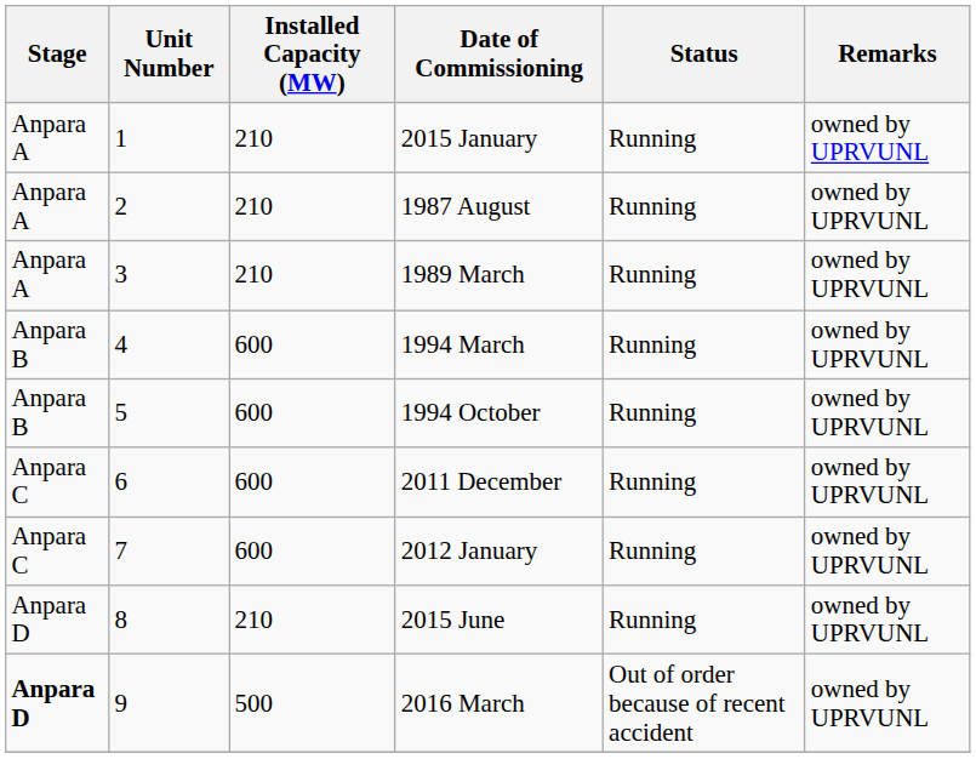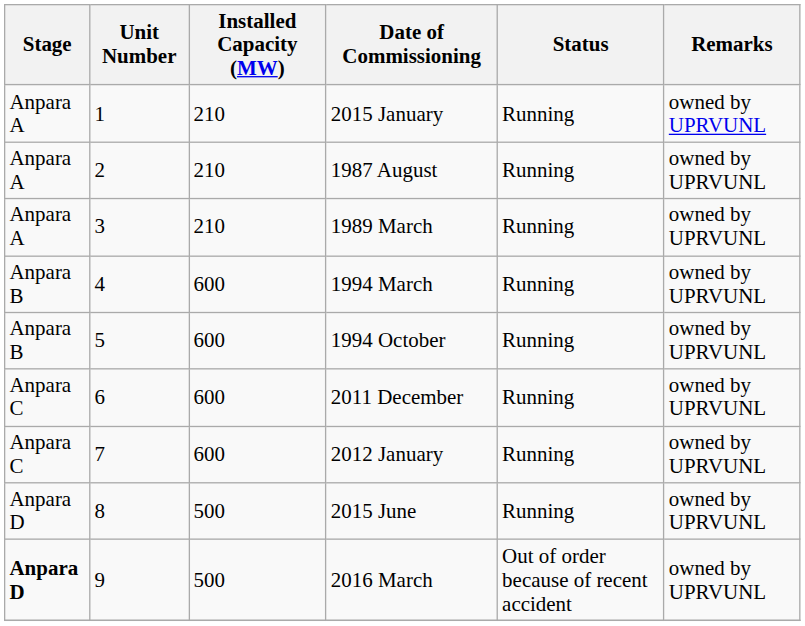2015 June | Installed Capacity (MW): 210 -> 500
